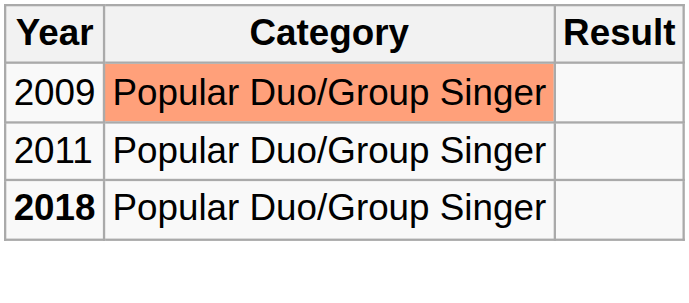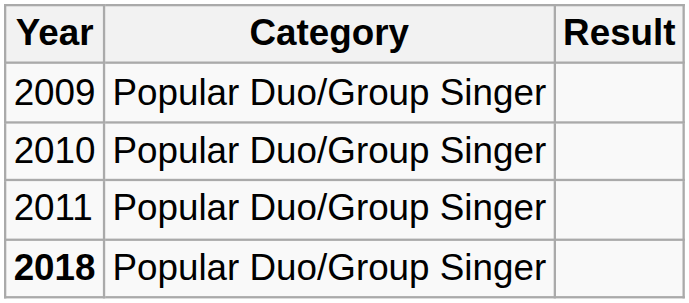2009 | Category: lightsalmon background -> no background
+ row: 2010 | Popular Duo/Group Singer
